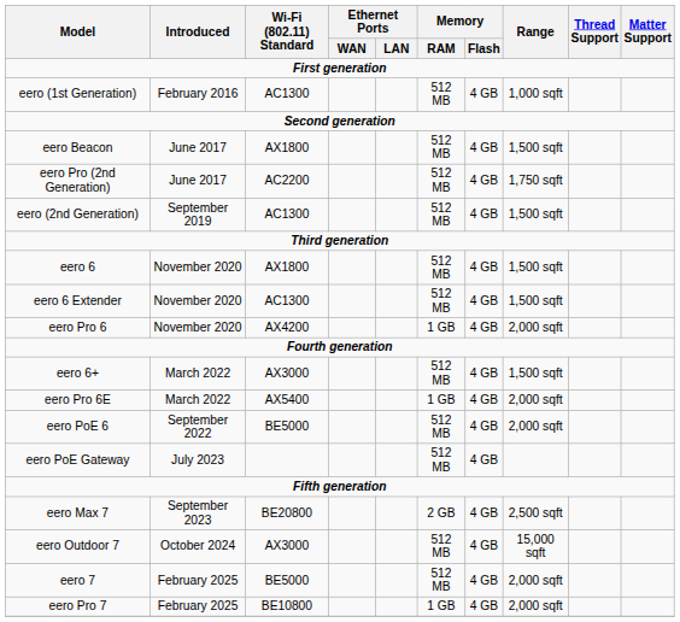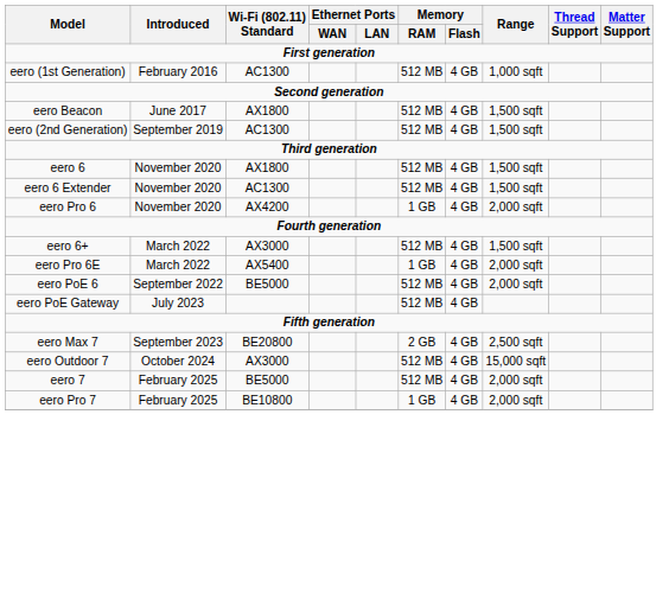- row: eero Pro (2nd Generation) | June 2017 | AC2200 | 512 MB | 4 GB | 1,750 sqft
